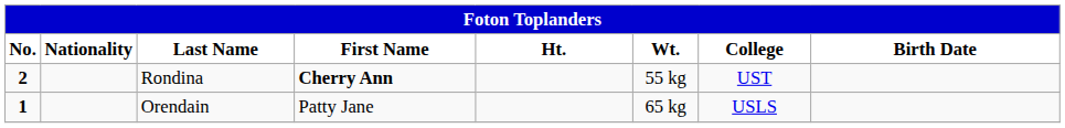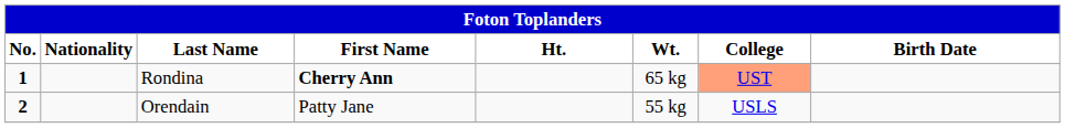Rondina | No.: 2 -> 1
Rondina | Wt.: 55 kg -> 65 kg
Rondina | College: no background -> lightsalmon background
Orendain | No.: 1 -> 2
Orendain | Wt.: 65 kg -> 55 kg
